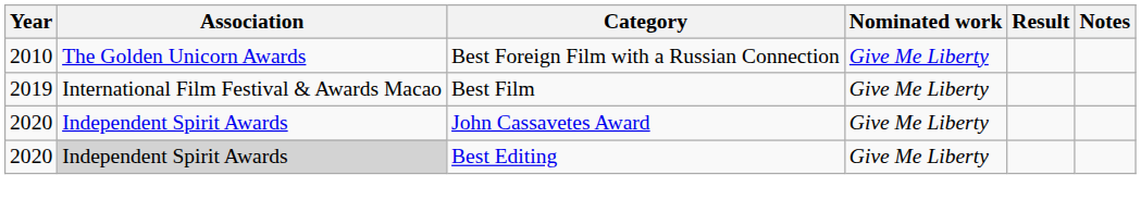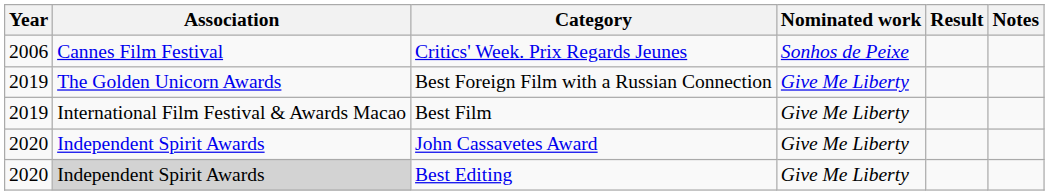+ row: 2006 | Cannes Film Festival | Critics' Week. Prix Regards Jeunes | Sonhos de Peixe
Best Foreign Film with a Russian Connection | Year: 2010 -> 2019
